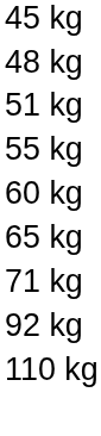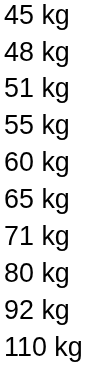+ row: 80 kg
